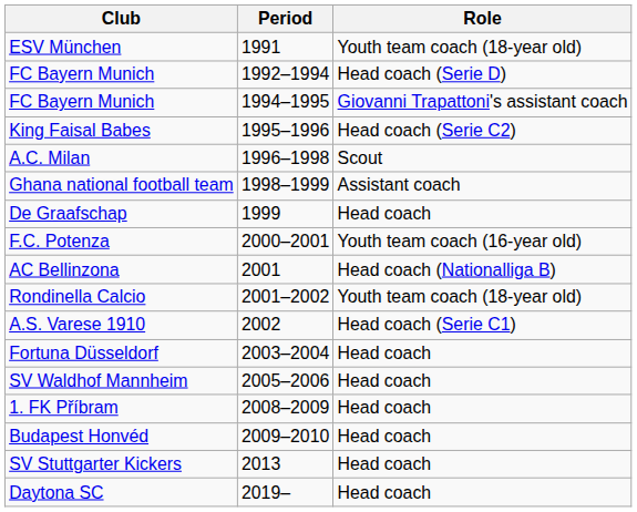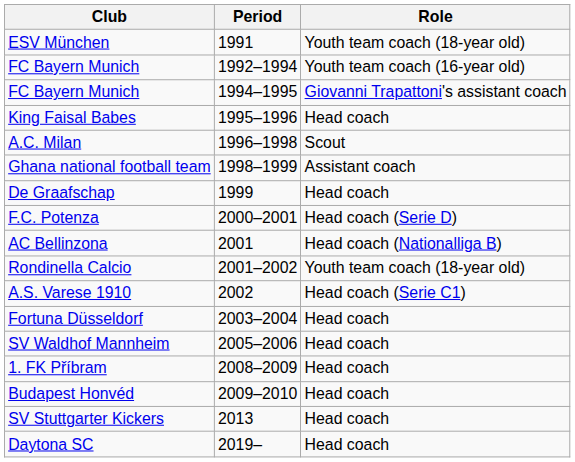FC Bayern Munich / 1992–1994 | Role: Head coach (Serie D) -> Youth team coach (16-year old)
King Faisal Babes | Role: Head coach (Serie C2) -> Head coach
F.C. Potenza | Role: Youth team coach (16-year old) -> Head coach (Serie D)
